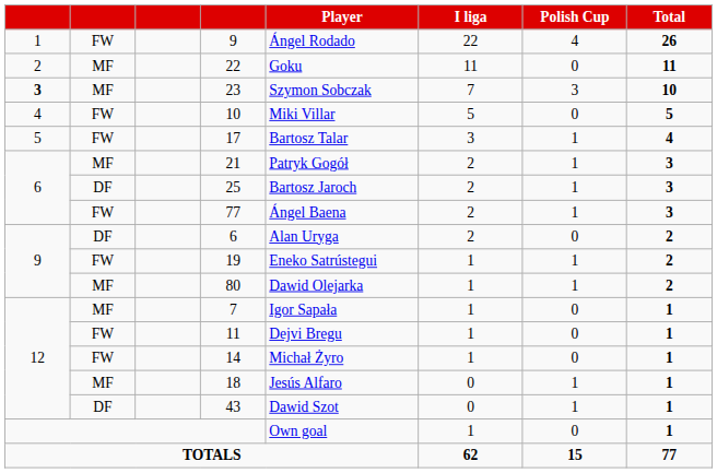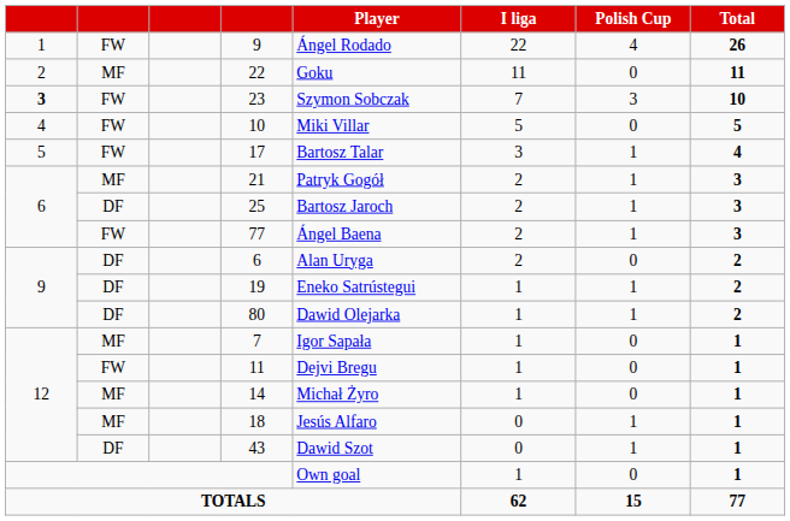23 | column 2: MF -> FW
19 | column 2: FW -> DF
80 | column 2: MF -> DF
14 | column 2: FW -> MF
